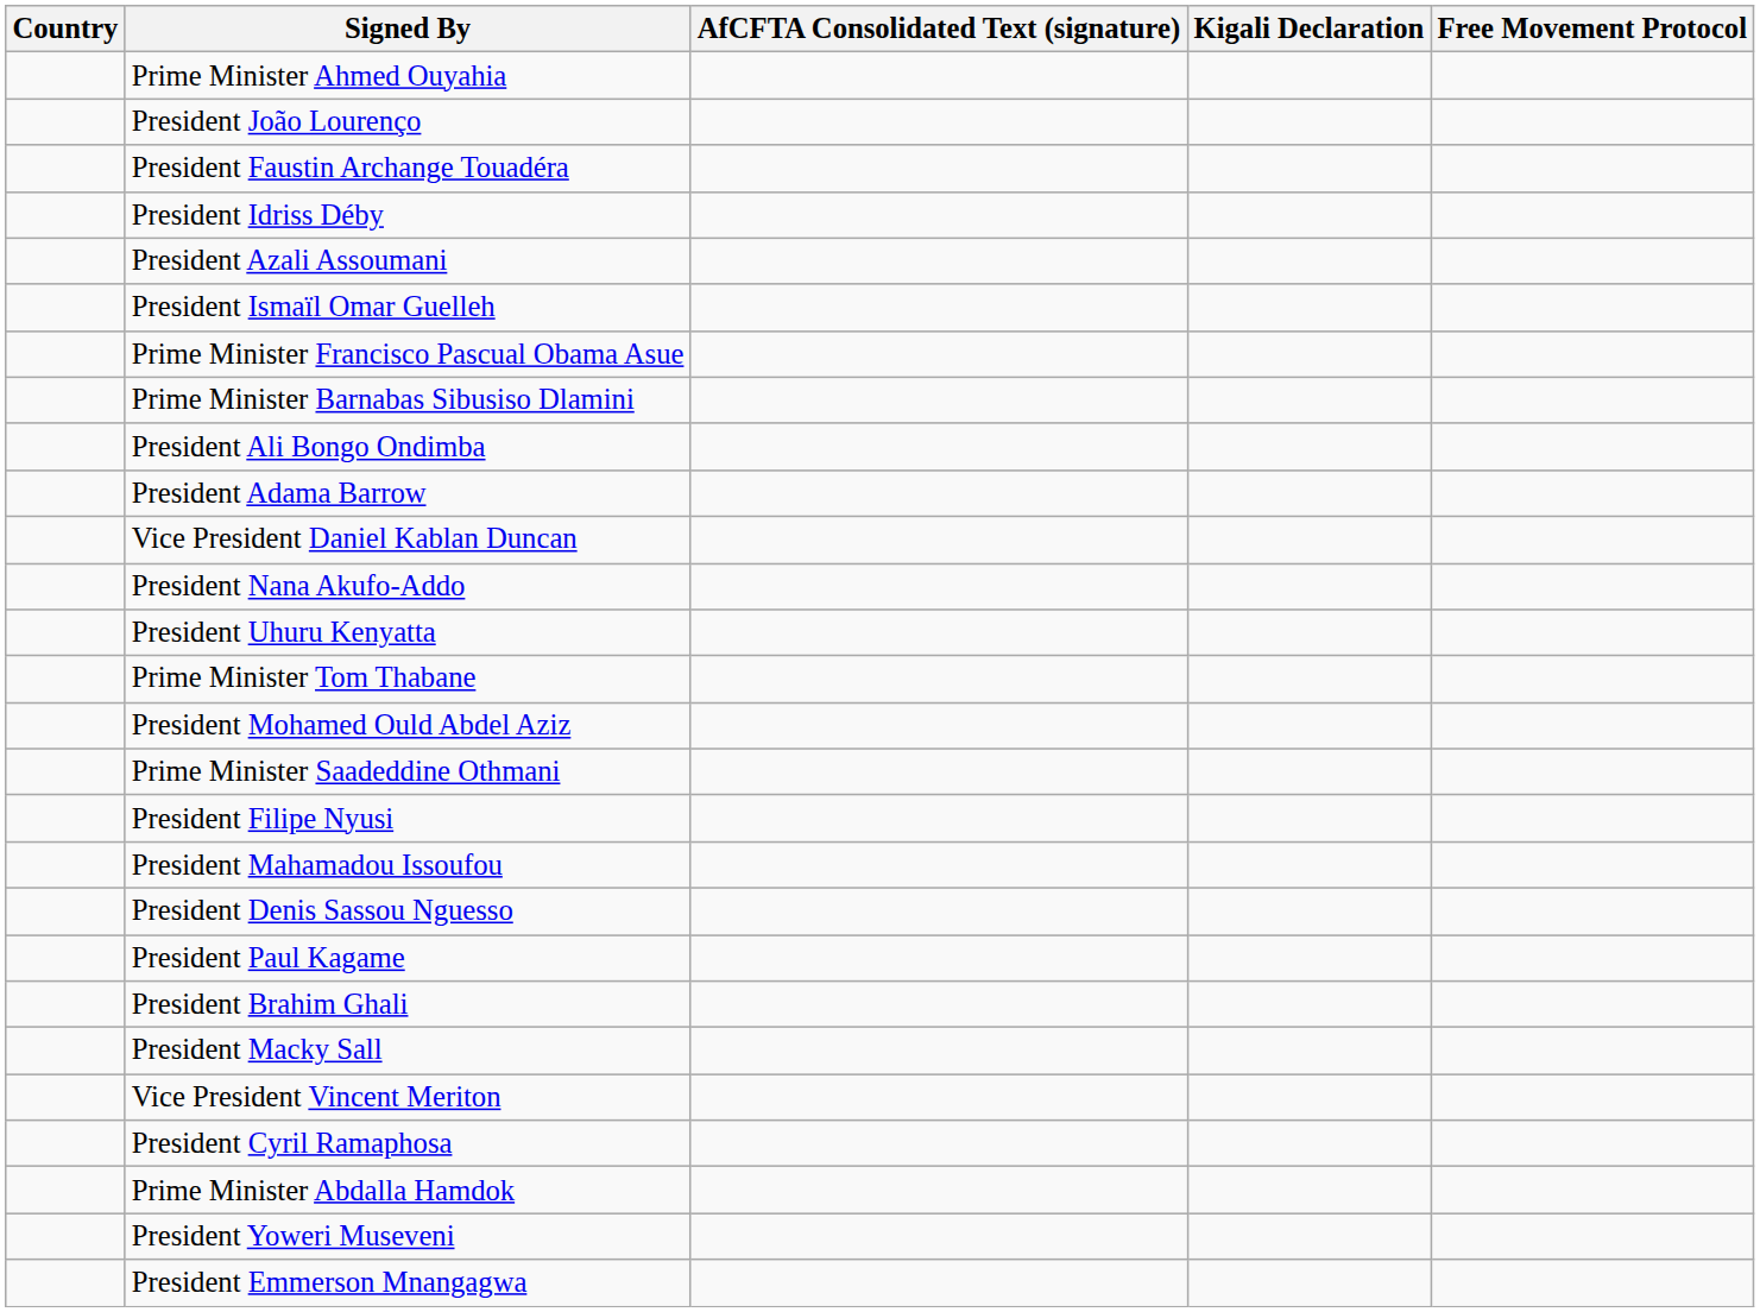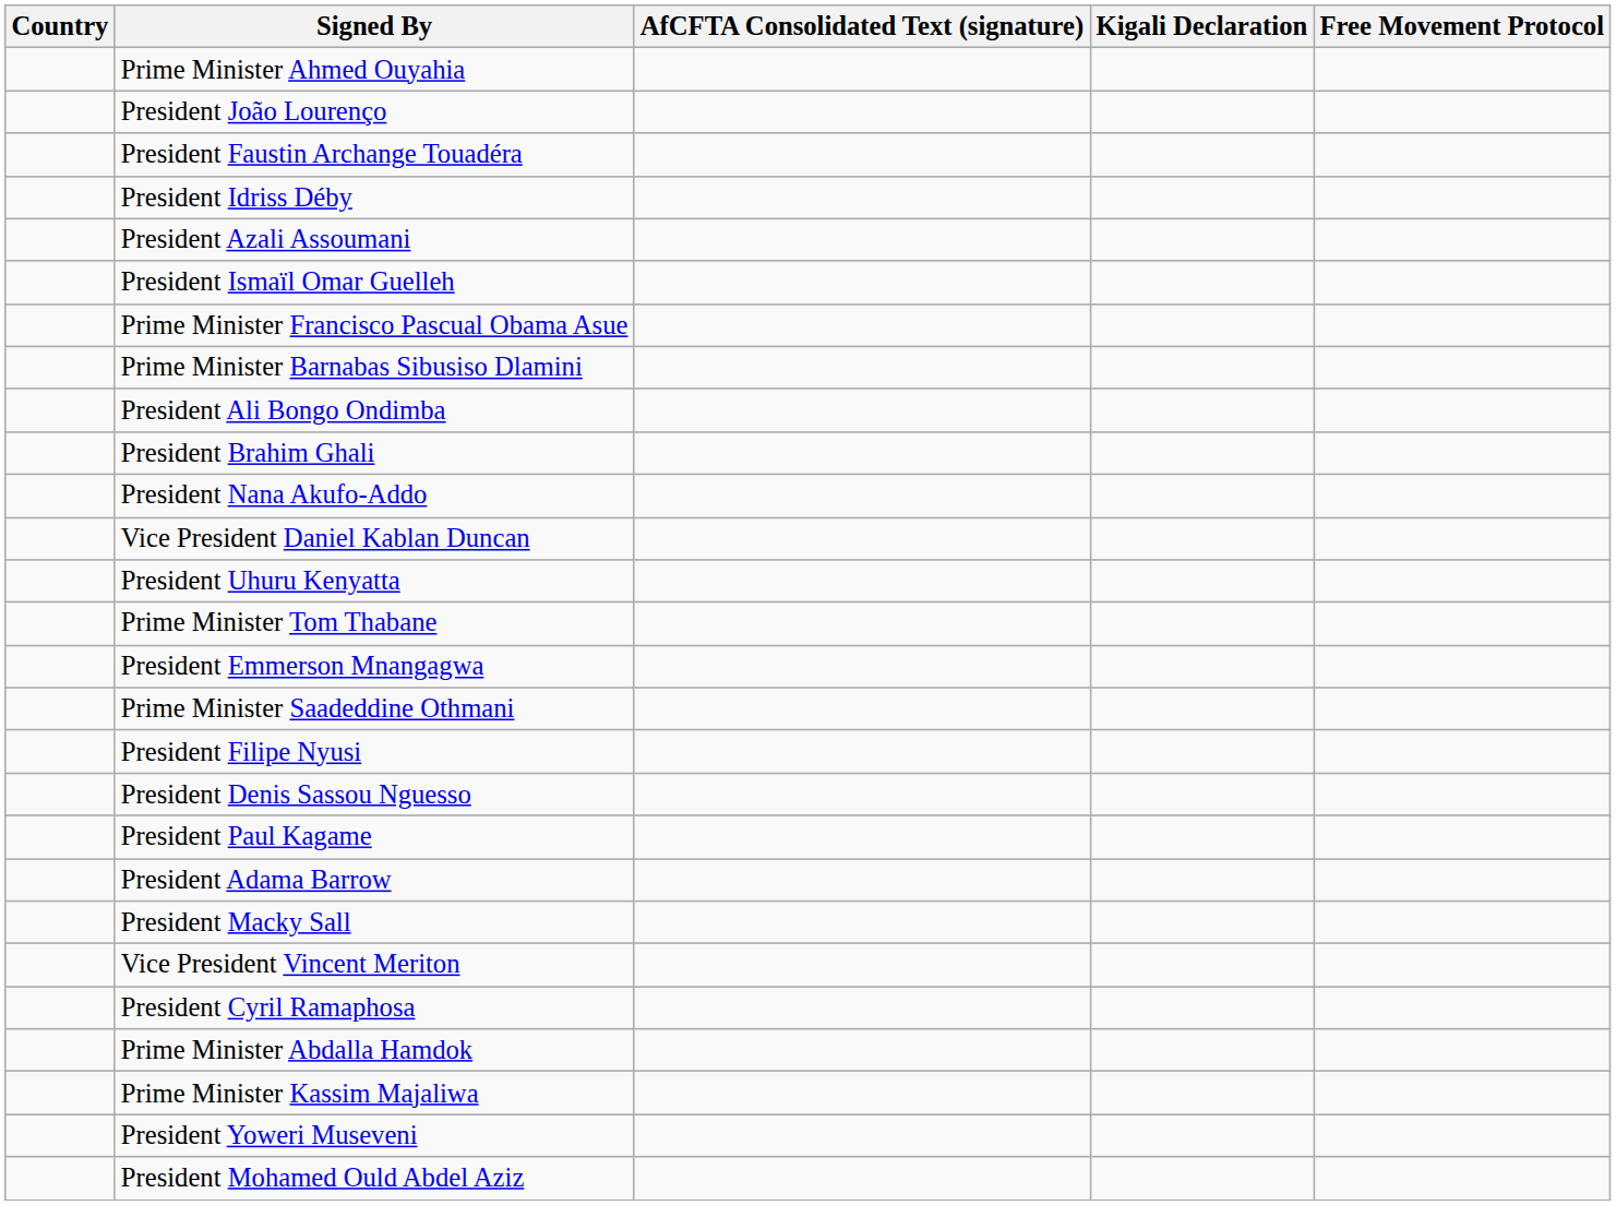rows swapped: President Adama Barrow <-> President Brahim Ghali
rows swapped: President Nana Akufo-Addo <-> Vice President Daniel Kablan Duncan
rows swapped: President Mohamed Ould Abdel Aziz <-> President Emmerson Mnangagwa
- row: President Mahamadou Issoufou
+ row: Prime Minister Kassim Majaliwa
